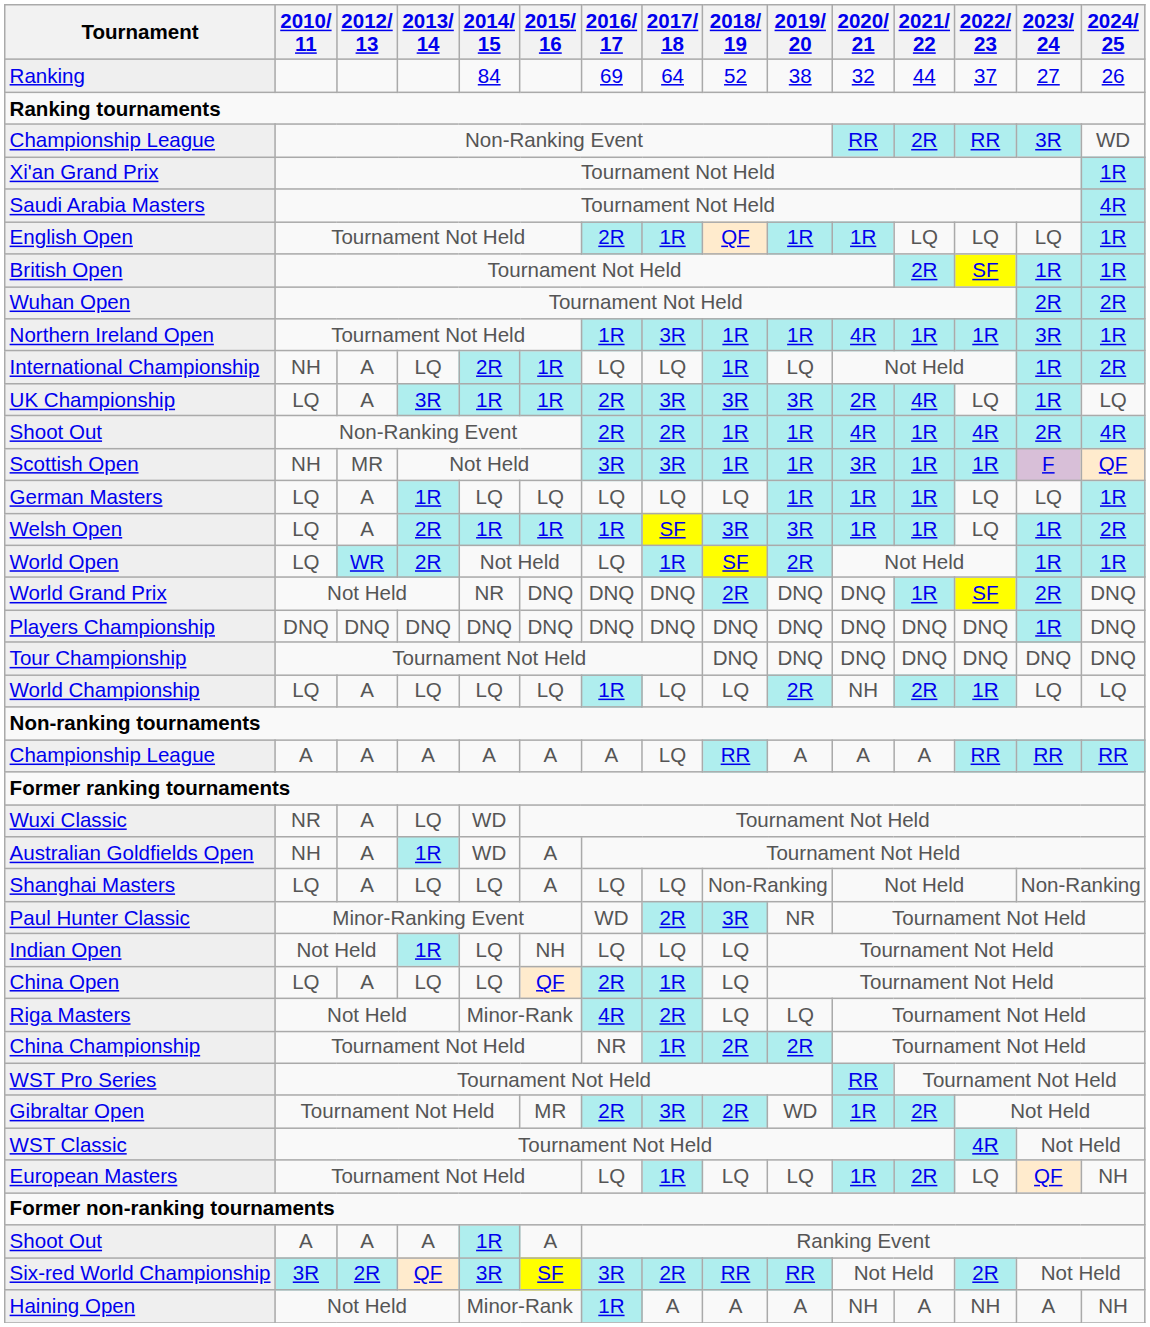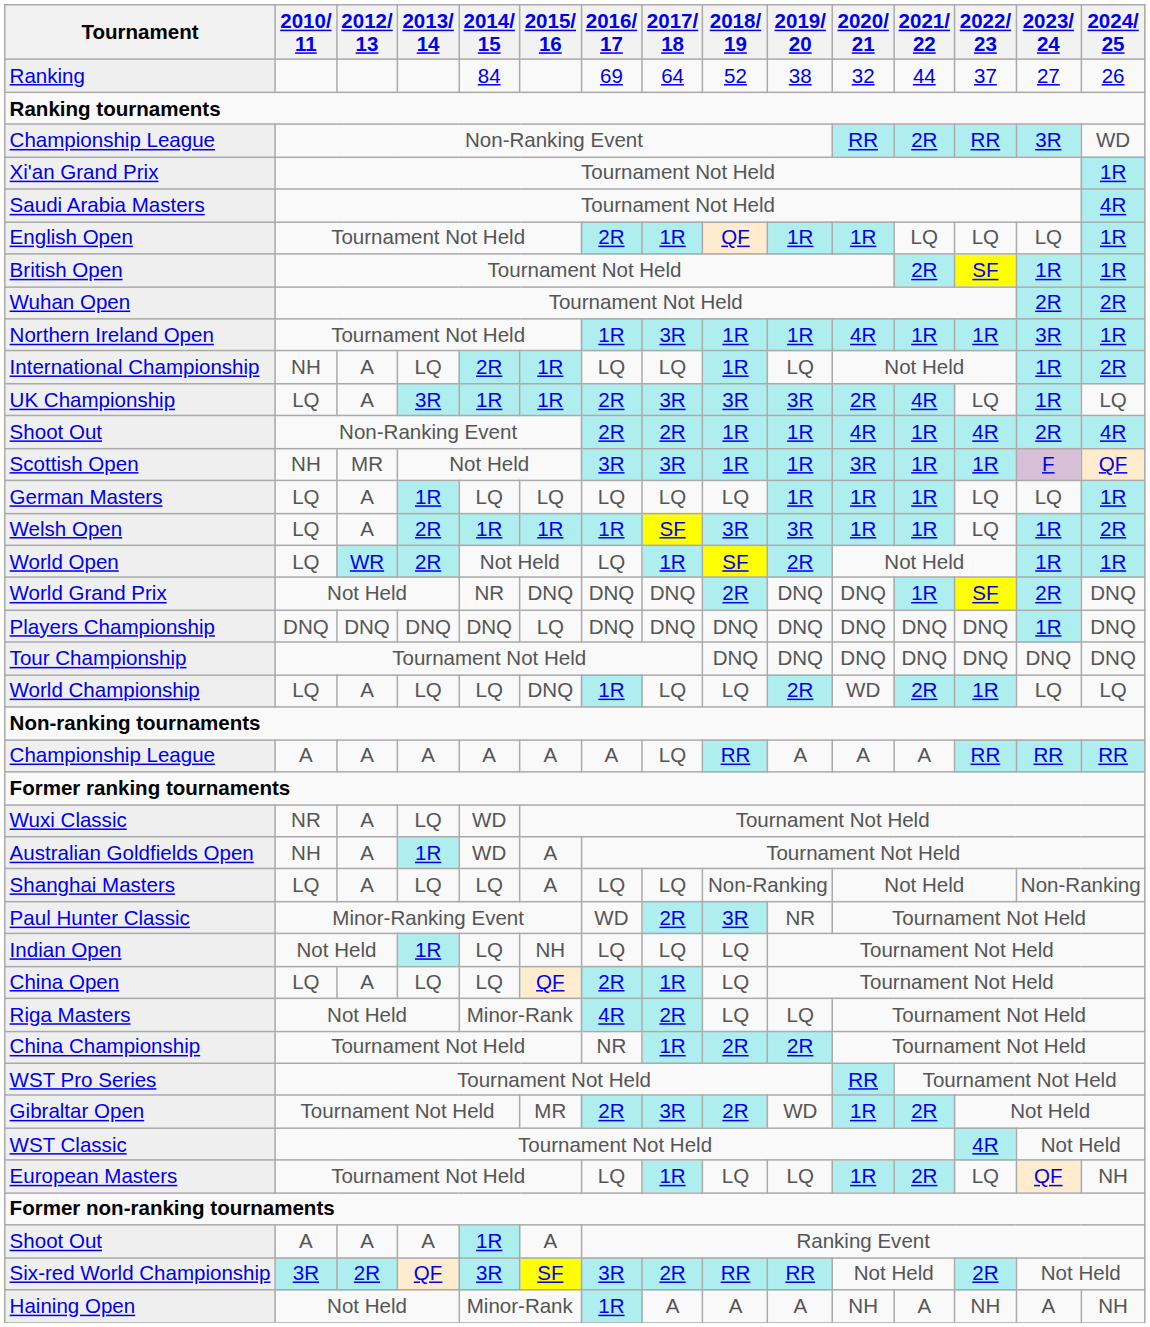Players Championship | 2015/ 16: DNQ -> LQ
World Championship | 2015/ 16: LQ -> DNQ
World Championship | 2020/ 21: NH -> WD
